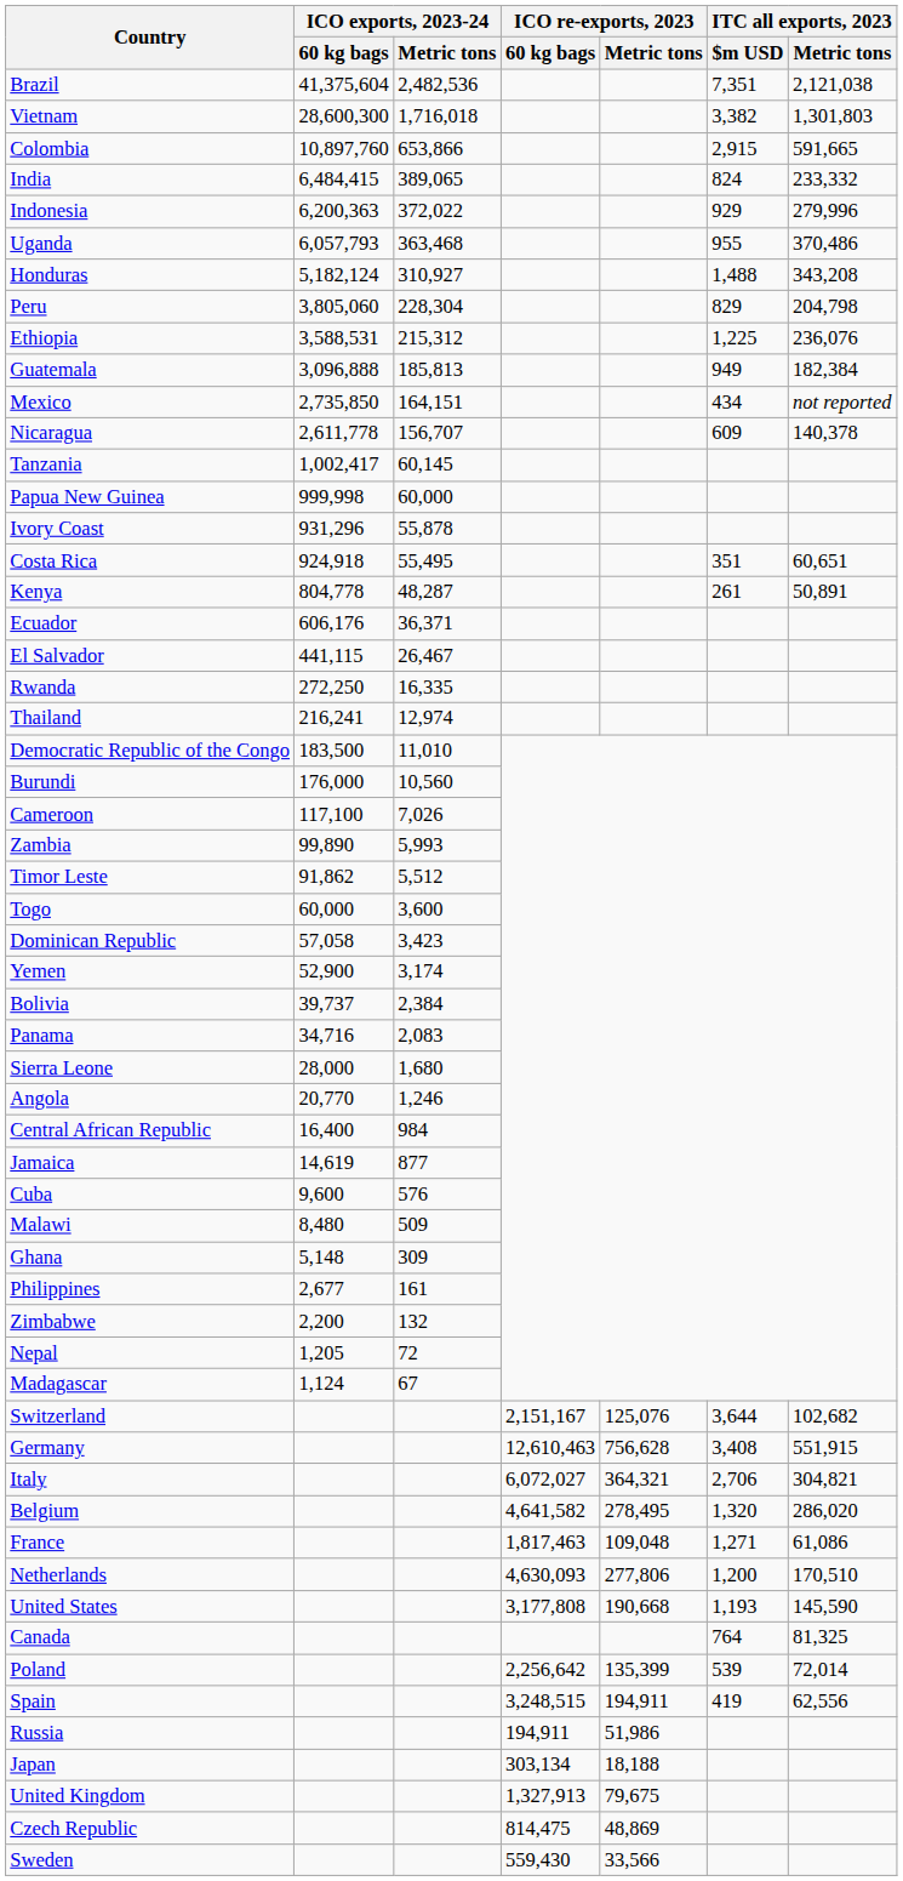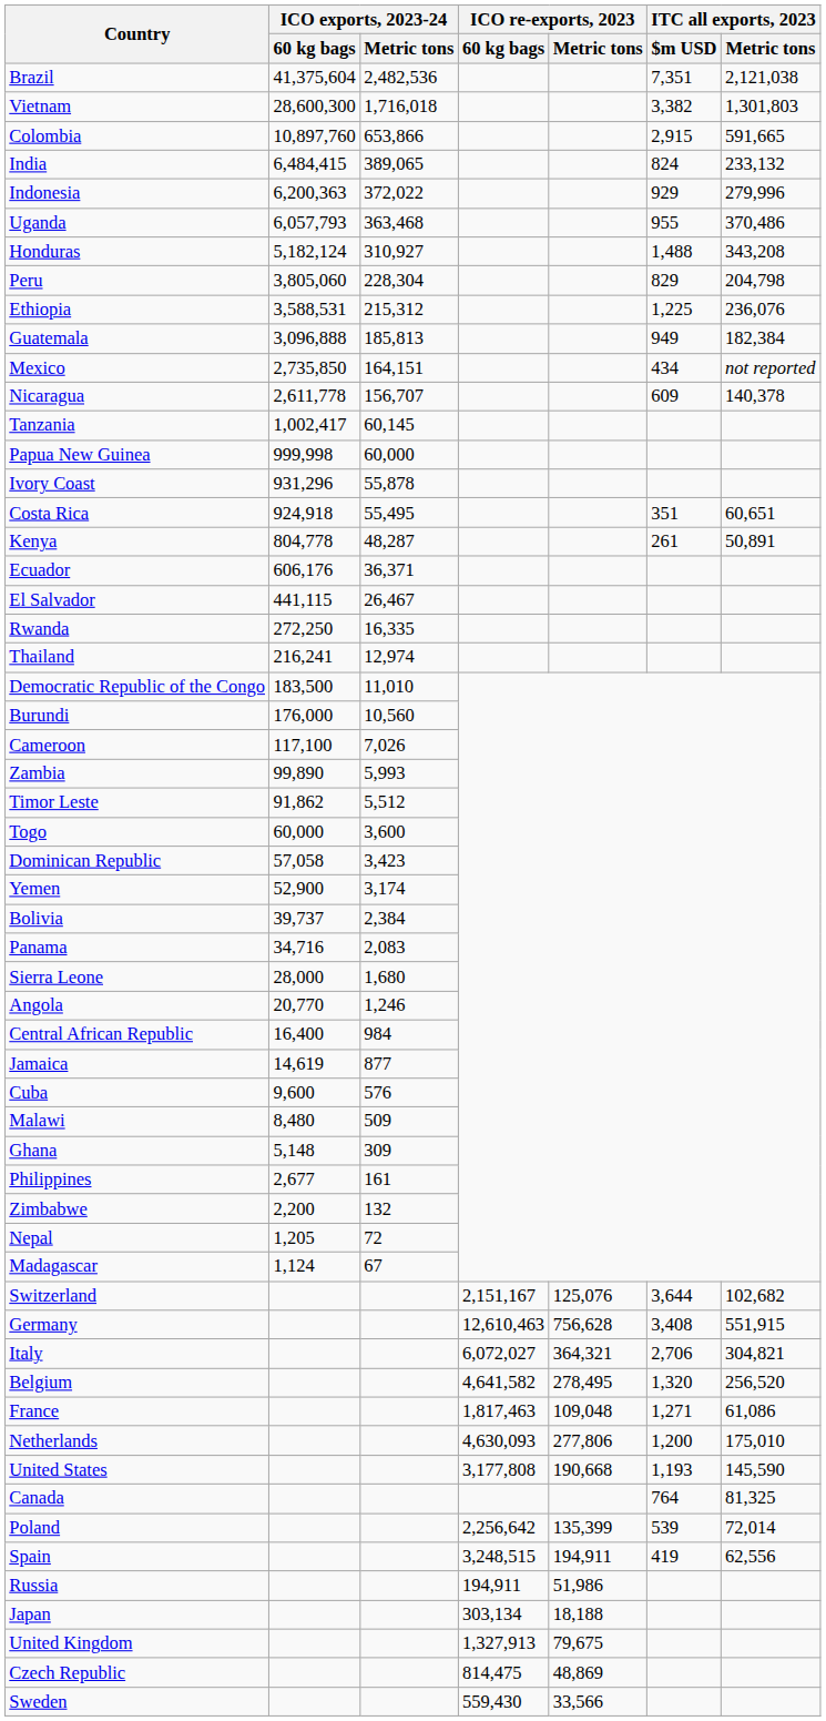India | ITC all exports, 2023 / Metric tons: 233,332 -> 233,132
Belgium | ITC all exports, 2023 / Metric tons: 286,020 -> 256,520
Netherlands | ITC all exports, 2023 / Metric tons: 170,510 -> 175,010
